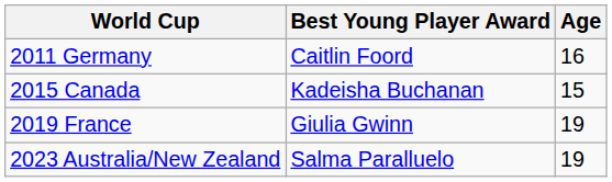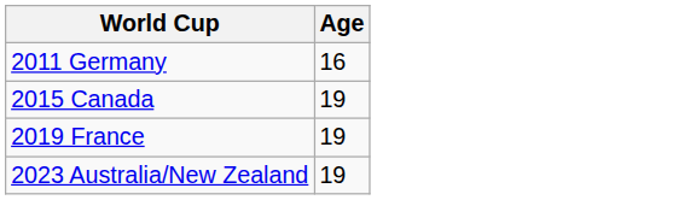- column: Best Young Player Award | Caitlin Foord | Kadeisha Buchanan | Giulia Gwinn | Salma Paralluelo
2015 Canada | Age: 15 -> 19
